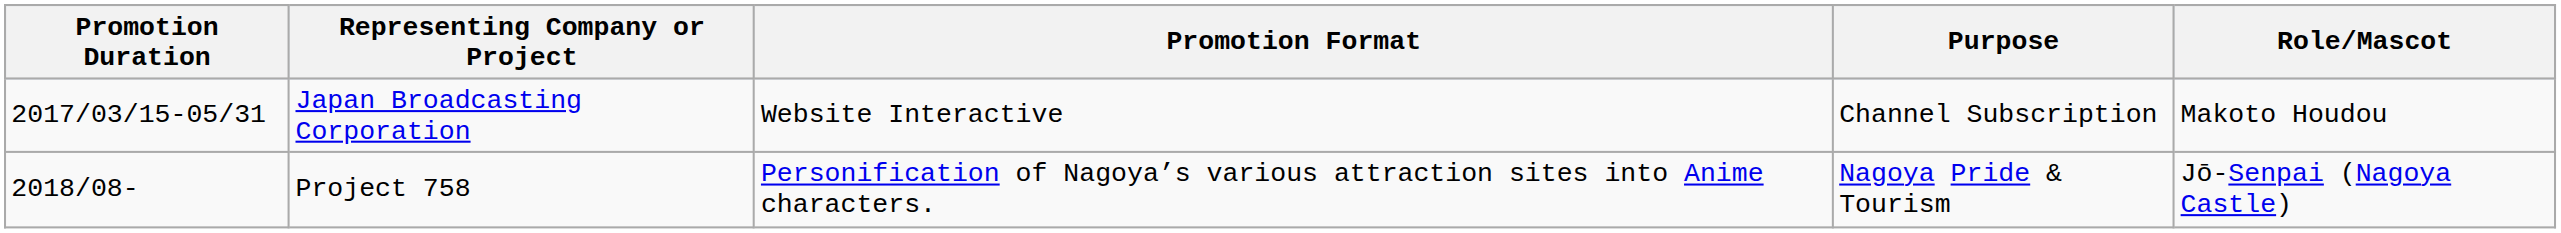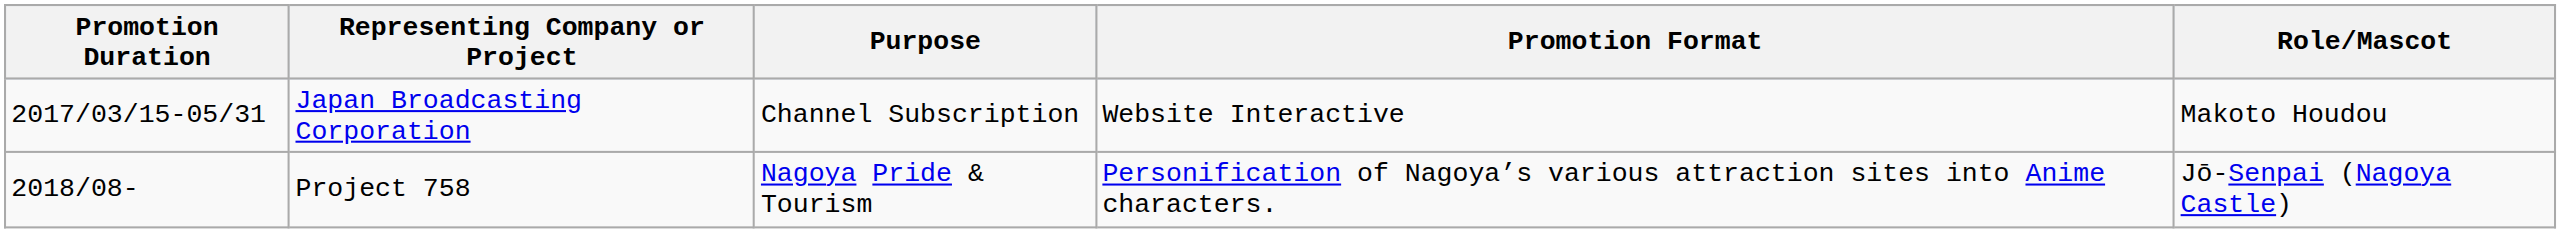columns swapped: Purpose <-> Promotion Format
